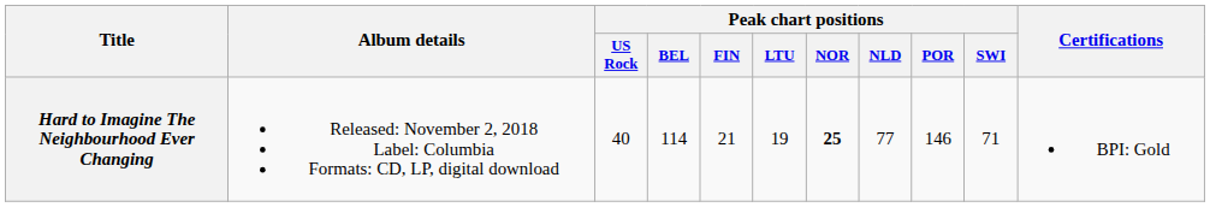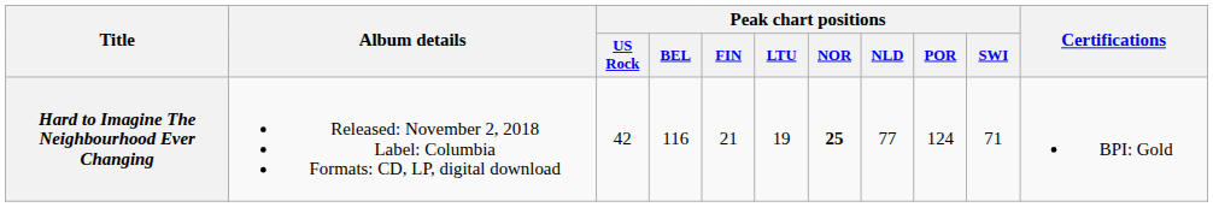Hard to Imagine The Neighbourhood Ever Changing | Peak chart positions / US Rock: 40 -> 42
Hard to Imagine The Neighbourhood Ever Changing | Peak chart positions / BEL: 114 -> 116
Hard to Imagine The Neighbourhood Ever Changing | Peak chart positions / POR: 146 -> 124
